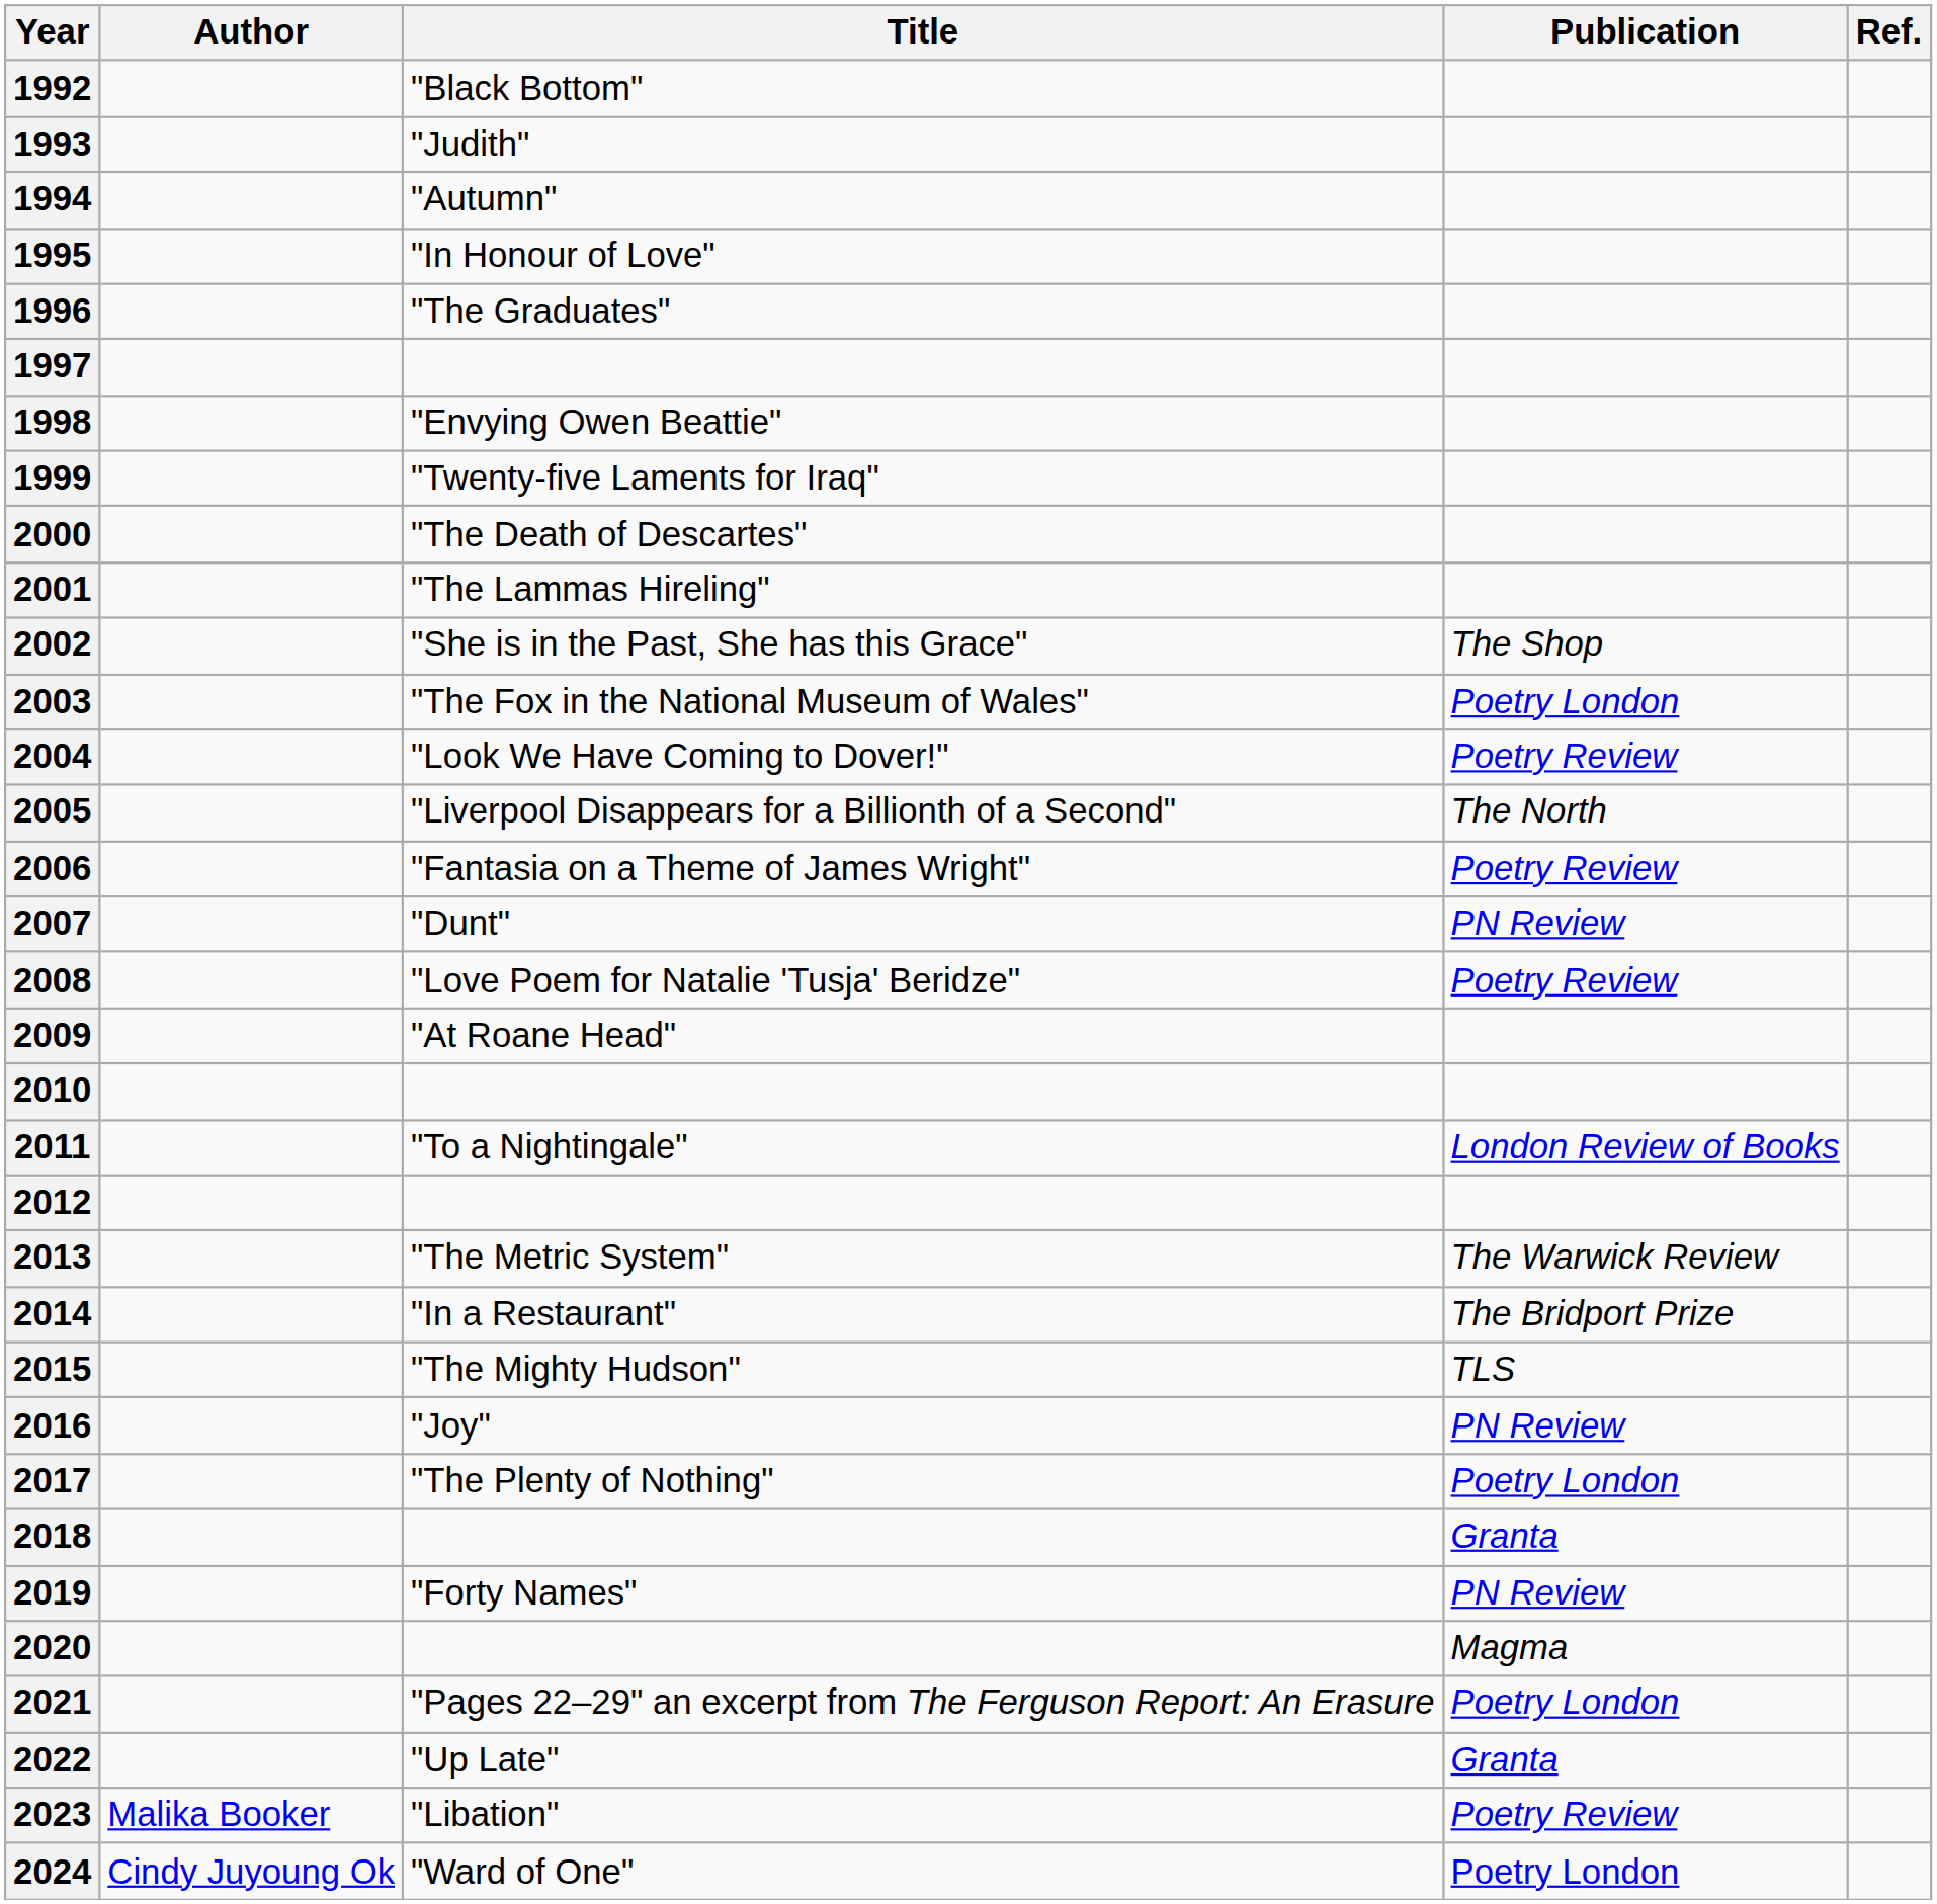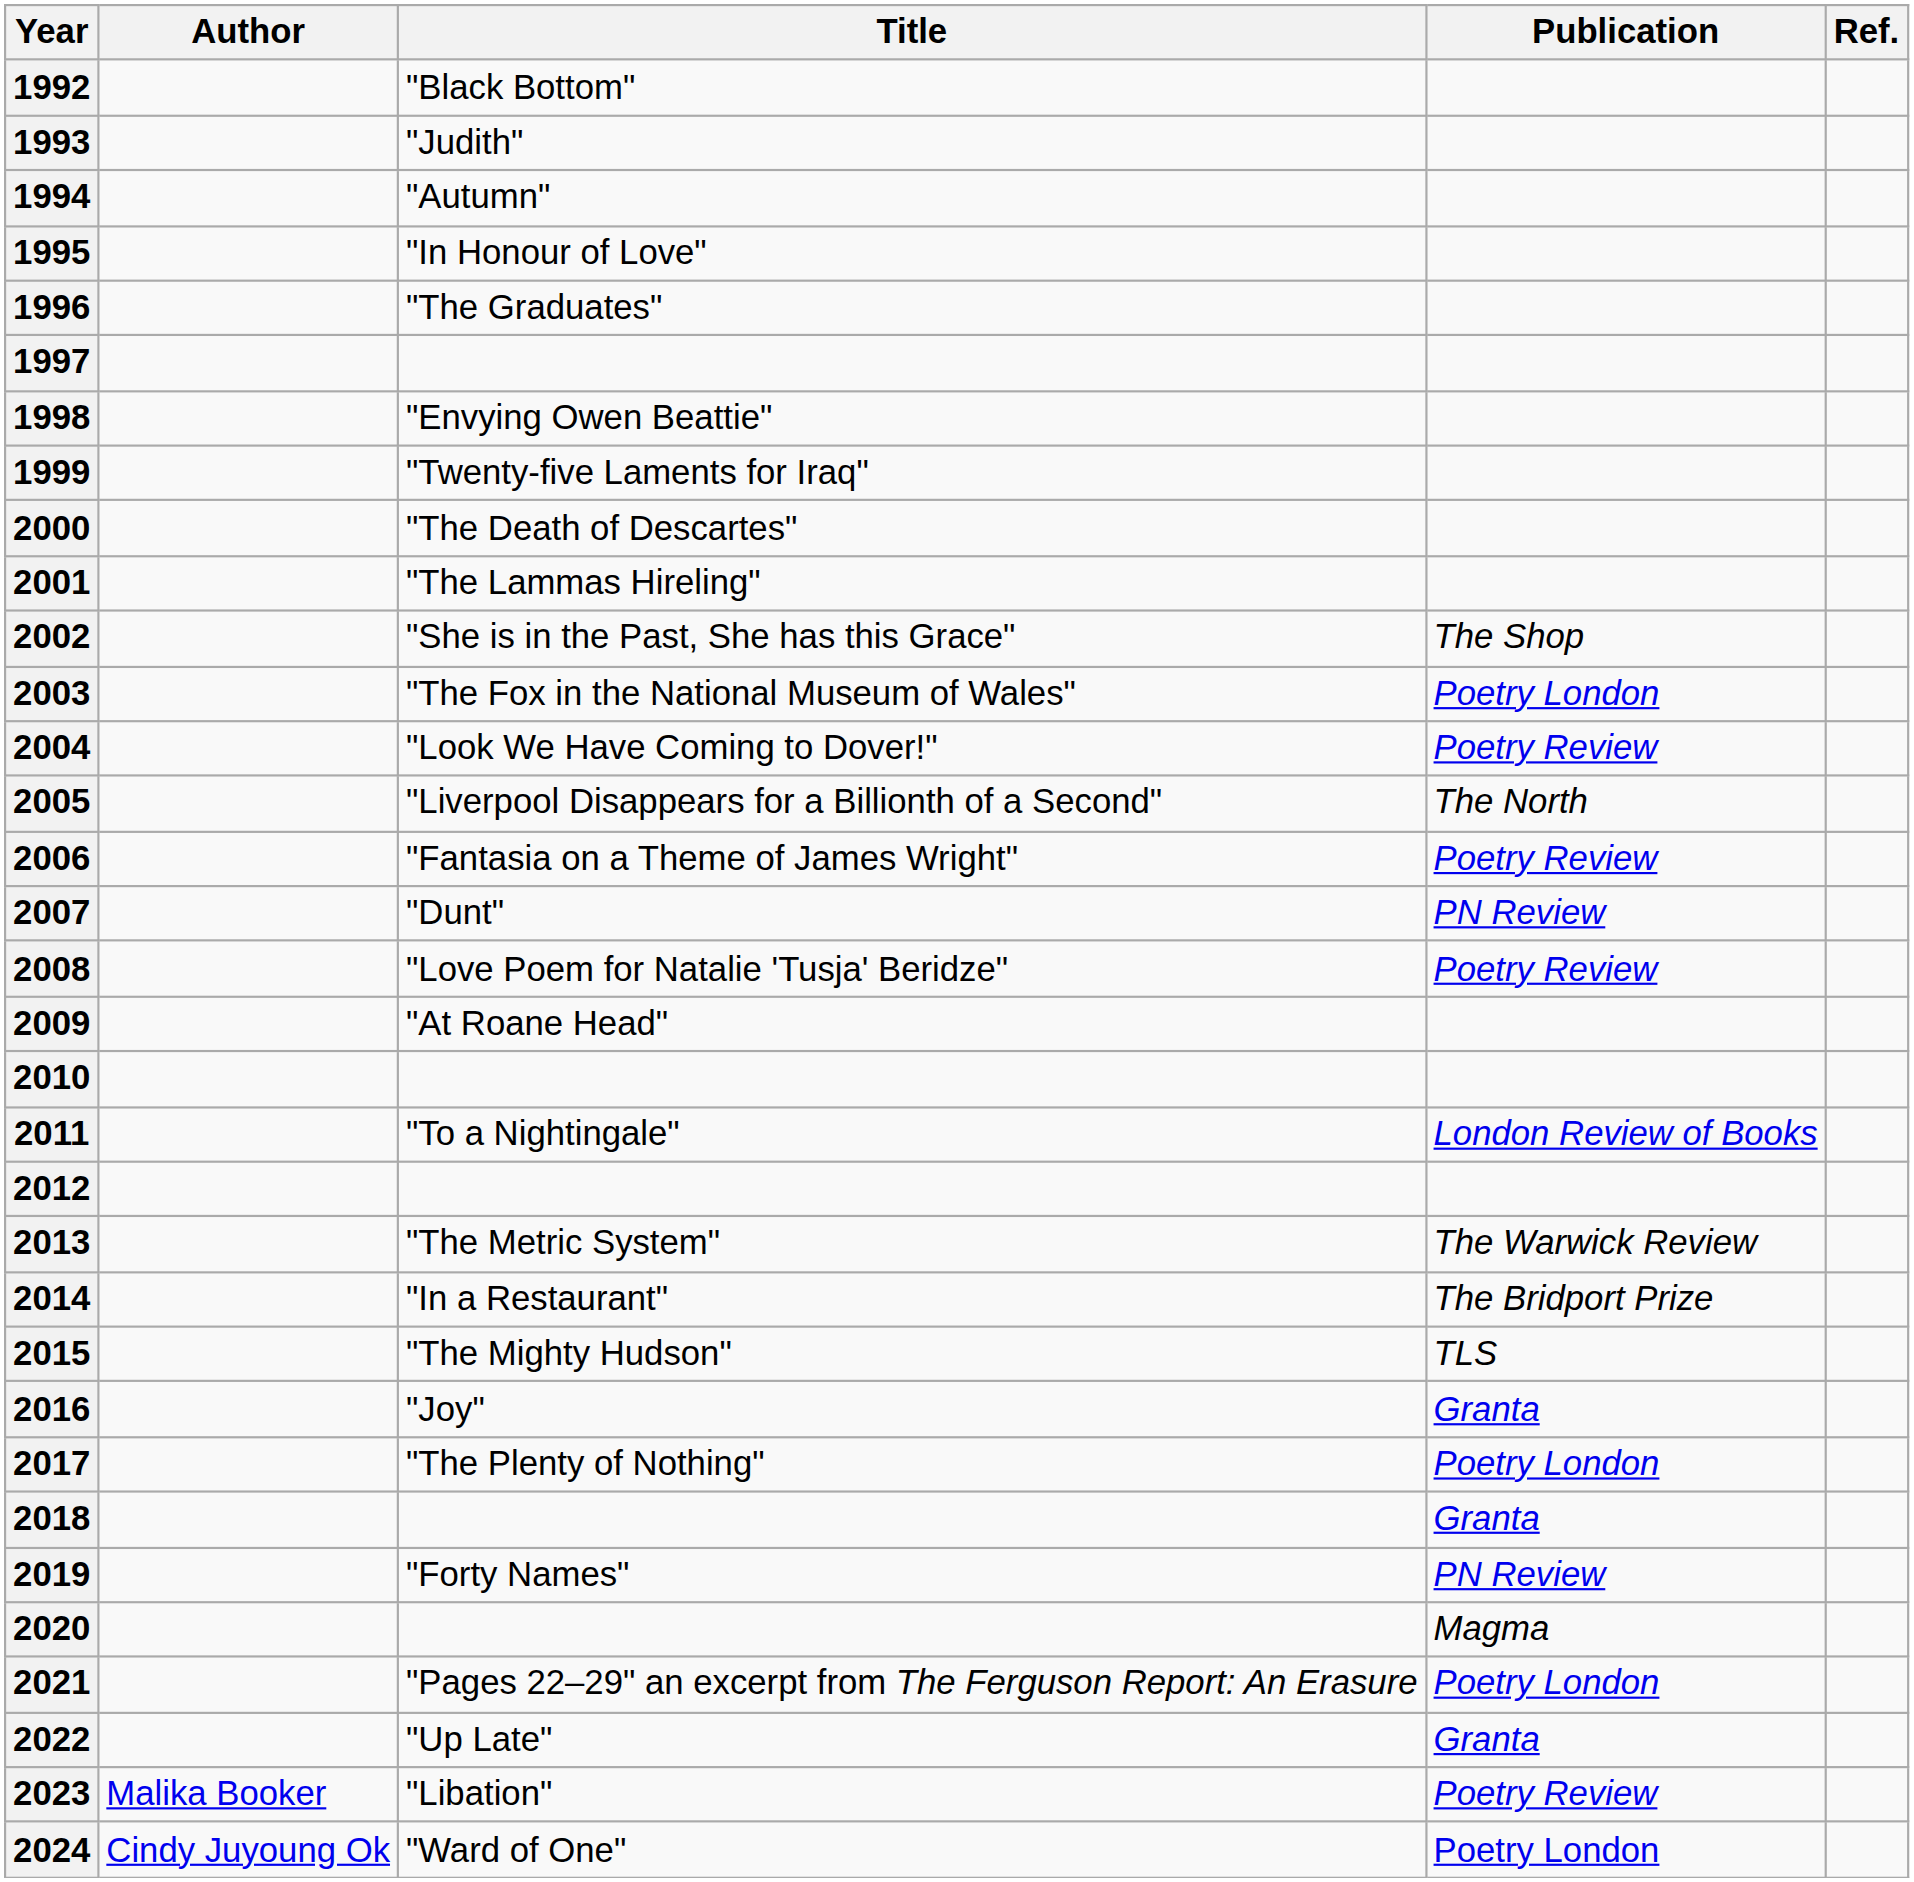2016 | Publication: PN Review -> Granta
